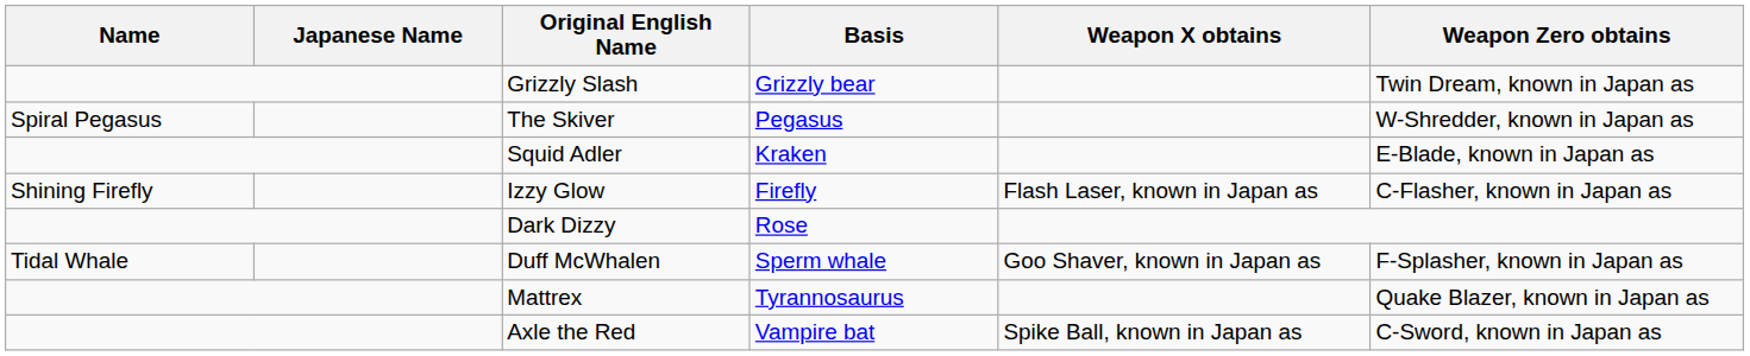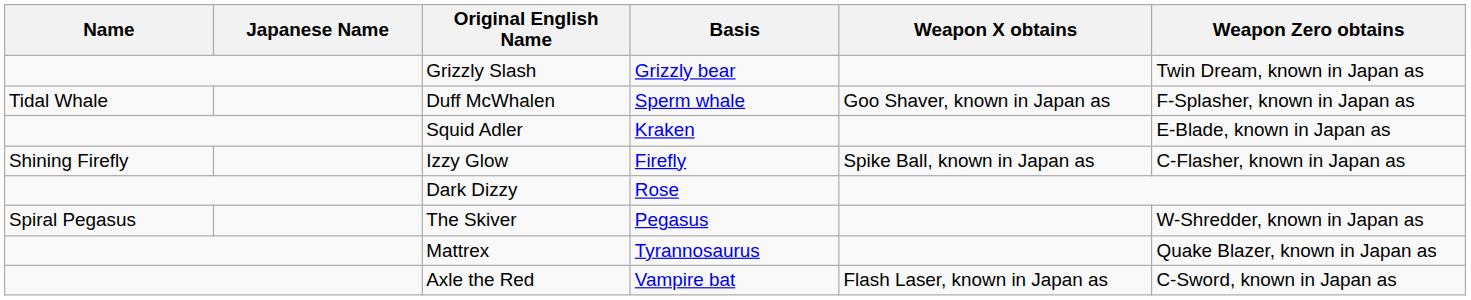rows swapped: Duff McWhalen <-> The Skiver
Izzy Glow | Weapon X obtains: Flash Laser, known in Japan as -> Spike Ball, known in Japan as
Axle the Red | Weapon X obtains: Spike Ball, known in Japan as -> Flash Laser, known in Japan as
